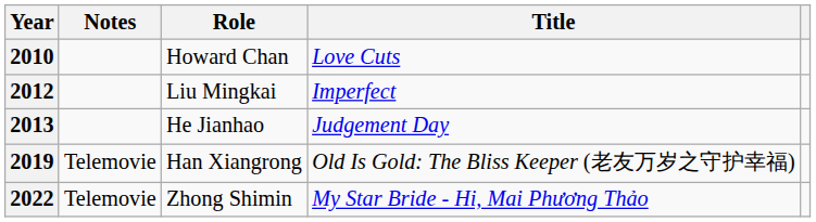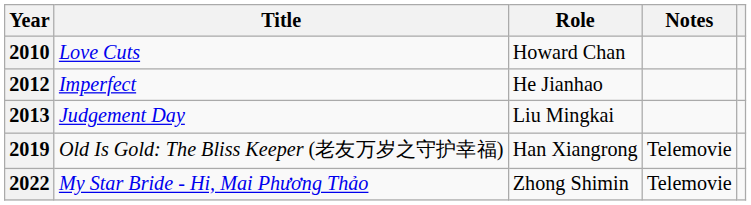columns swapped: Title <-> Notes
2012 | Role: Liu Mingkai -> He Jianhao
2013 | Role: He Jianhao -> Liu Mingkai
